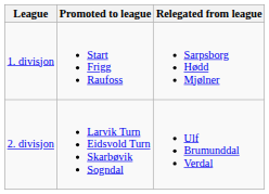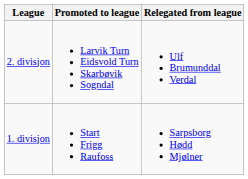rows swapped: 1. divisjon <-> 2. divisjon
